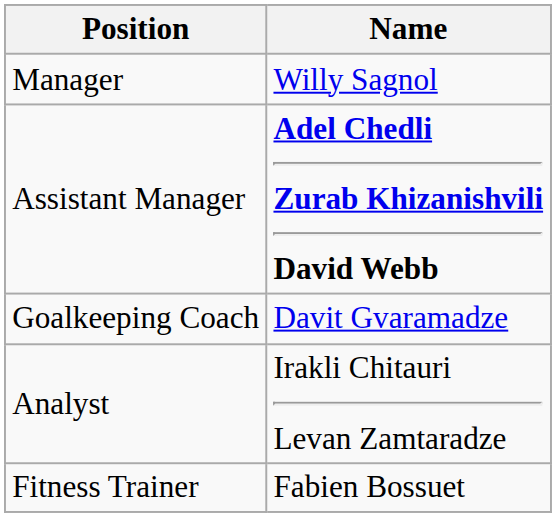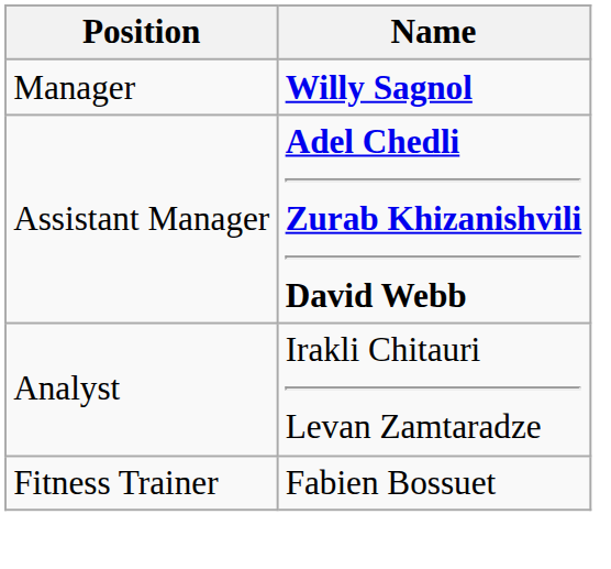Manager | Name: normal -> bold
- row: Goalkeeping Coach | Davit Gvaramadze
